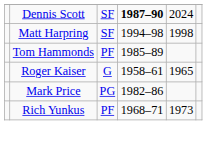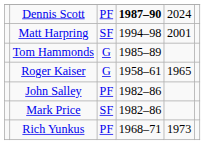Dennis Scott | column 3: SF -> PF
Matt Harpring | column 5: 1998 -> 2001
Tom Hammonds | column 3: PF -> G
+ row: John Salley | PF | 1982–86
Mark Price | column 3: PG -> SF
